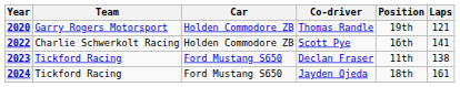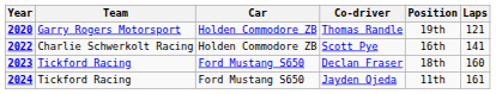2023 | Position: 11th -> 18th
2023 | Laps: 138 -> 160
2024 | Position: 18th -> 11th
